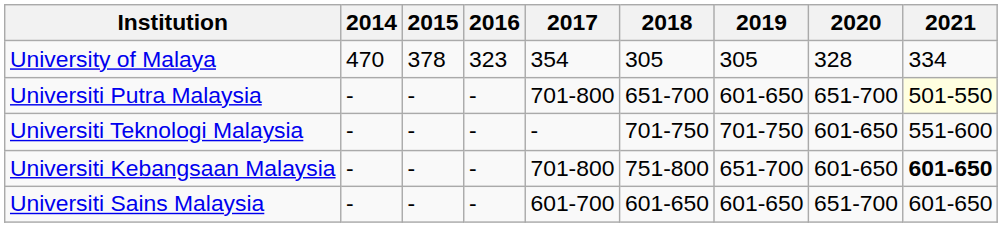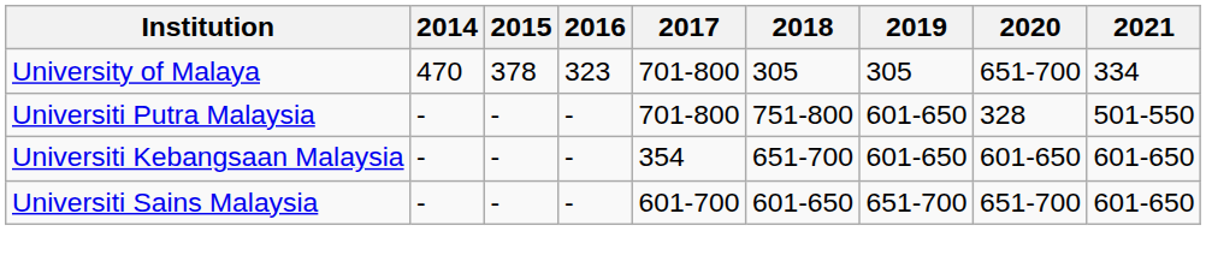University of Malaya | 2017: 354 -> 701-800
University of Malaya | 2020: 328 -> 651-700
Universiti Putra Malaysia | 2018: 651-700 -> 751-800
Universiti Putra Malaysia | 2020: 651-700 -> 328
Universiti Putra Malaysia | 2021: lightyellow background -> no background
- row: Universiti Teknologi Malaysia | - | - | - | - | 701-750 | 701-750 | 601-650 | 551-600
Universiti Kebangsaan Malaysia | 2017: 701-800 -> 354
Universiti Kebangsaan Malaysia | 2018: 751-800 -> 651-700
Universiti Kebangsaan Malaysia | 2019: 651-700 -> 601-650
Universiti Kebangsaan Malaysia | 2021: bold -> normal
Universiti Sains Malaysia | 2019: 601-650 -> 651-700
